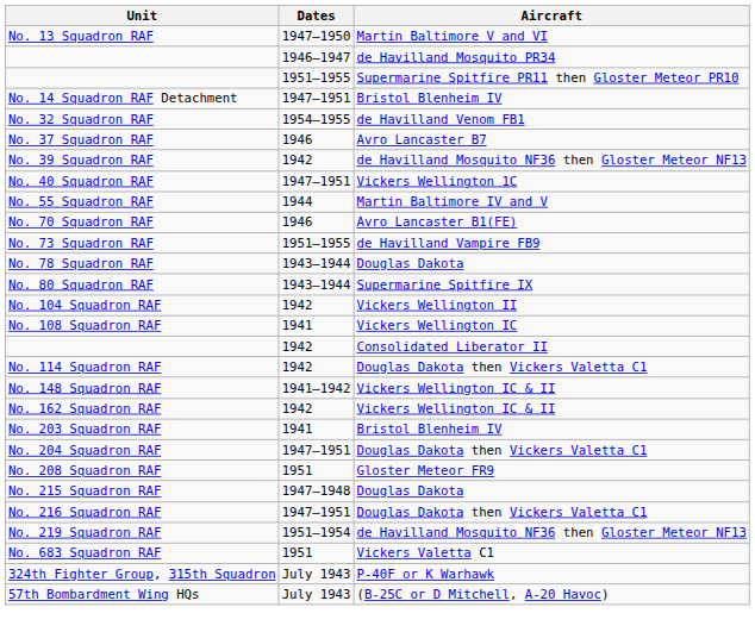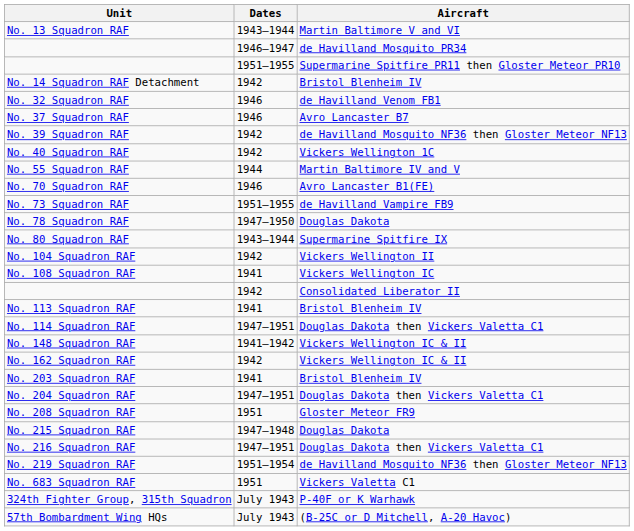No. 13 Squadron RAF | Dates: 1947–1950 -> 1943–1944
No. 14 Squadron RAF Detachment | Dates: 1947–1951 -> 1942
No. 32 Squadron RAF | Dates: 1954–1955 -> 1946
No. 40 Squadron RAF | Dates: 1947–1951 -> 1942
No. 78 Squadron RAF | Dates: 1943–1944 -> 1947–1950
+ row: No. 113 Squadron RAF | 1941 | Bristol Blenheim IV
No. 114 Squadron RAF | Dates: 1942 -> 1947–1951
